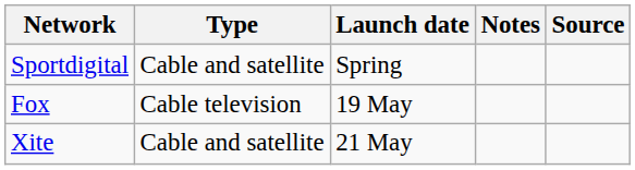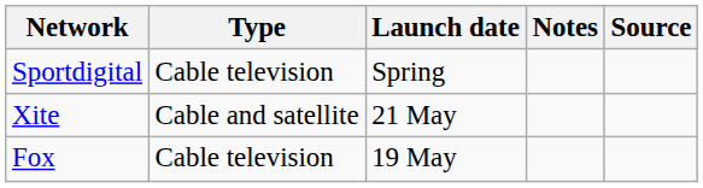Sportdigital | Type: Cable and satellite -> Cable television
rows swapped: Fox <-> Xite
